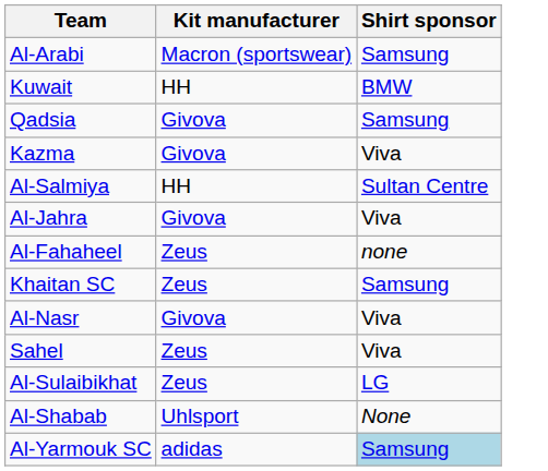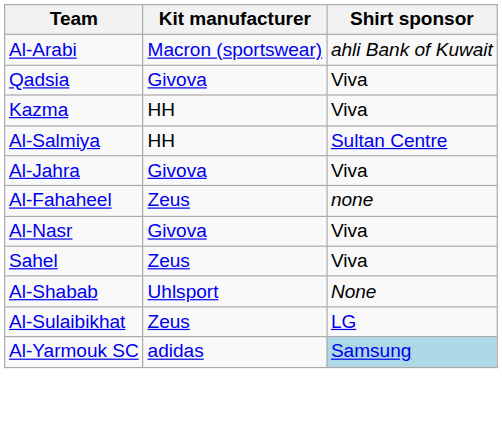Al-Arabi | Shirt sponsor: Samsung -> ahli Bank of Kuwait
- row: Kuwait | HH | BMW
Qadsia | Shirt sponsor: Samsung -> Viva
Kazma | Kit manufacturer: Givova -> HH
- row: Khaitan SC | Zeus | Samsung
rows swapped: Al-Sulaibikhat <-> Al-Shabab
